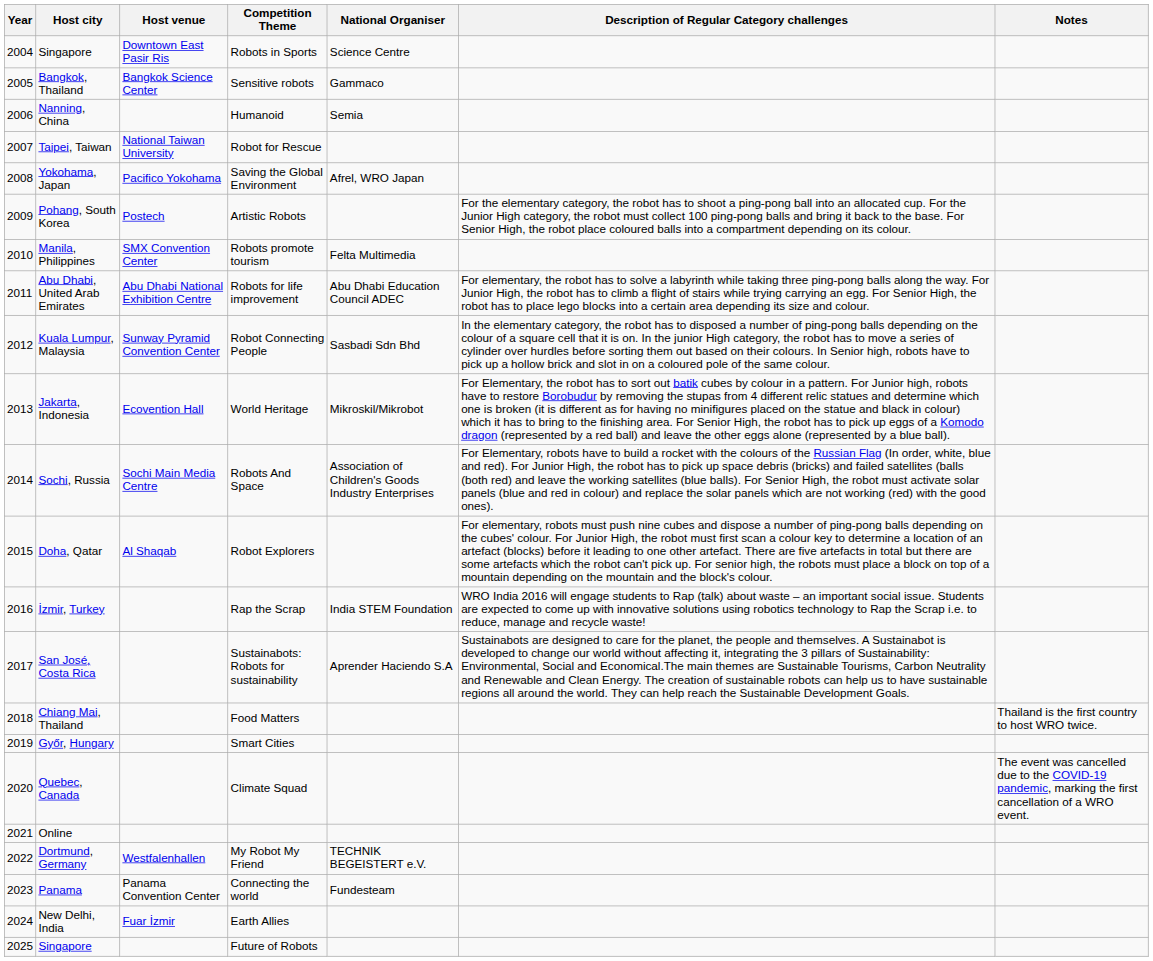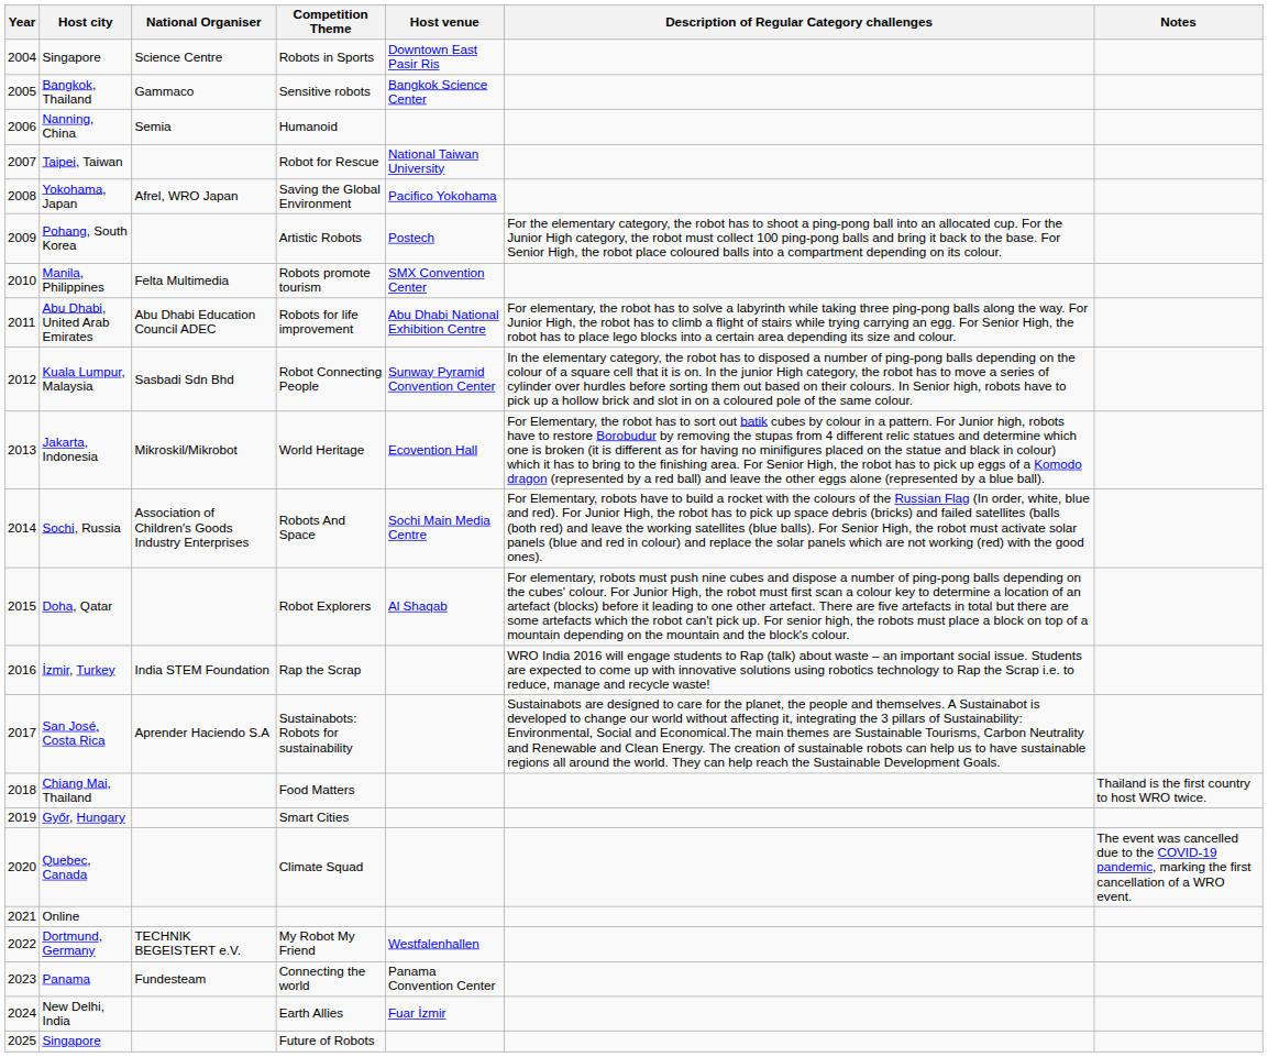columns swapped: Host venue <-> National Organiser
